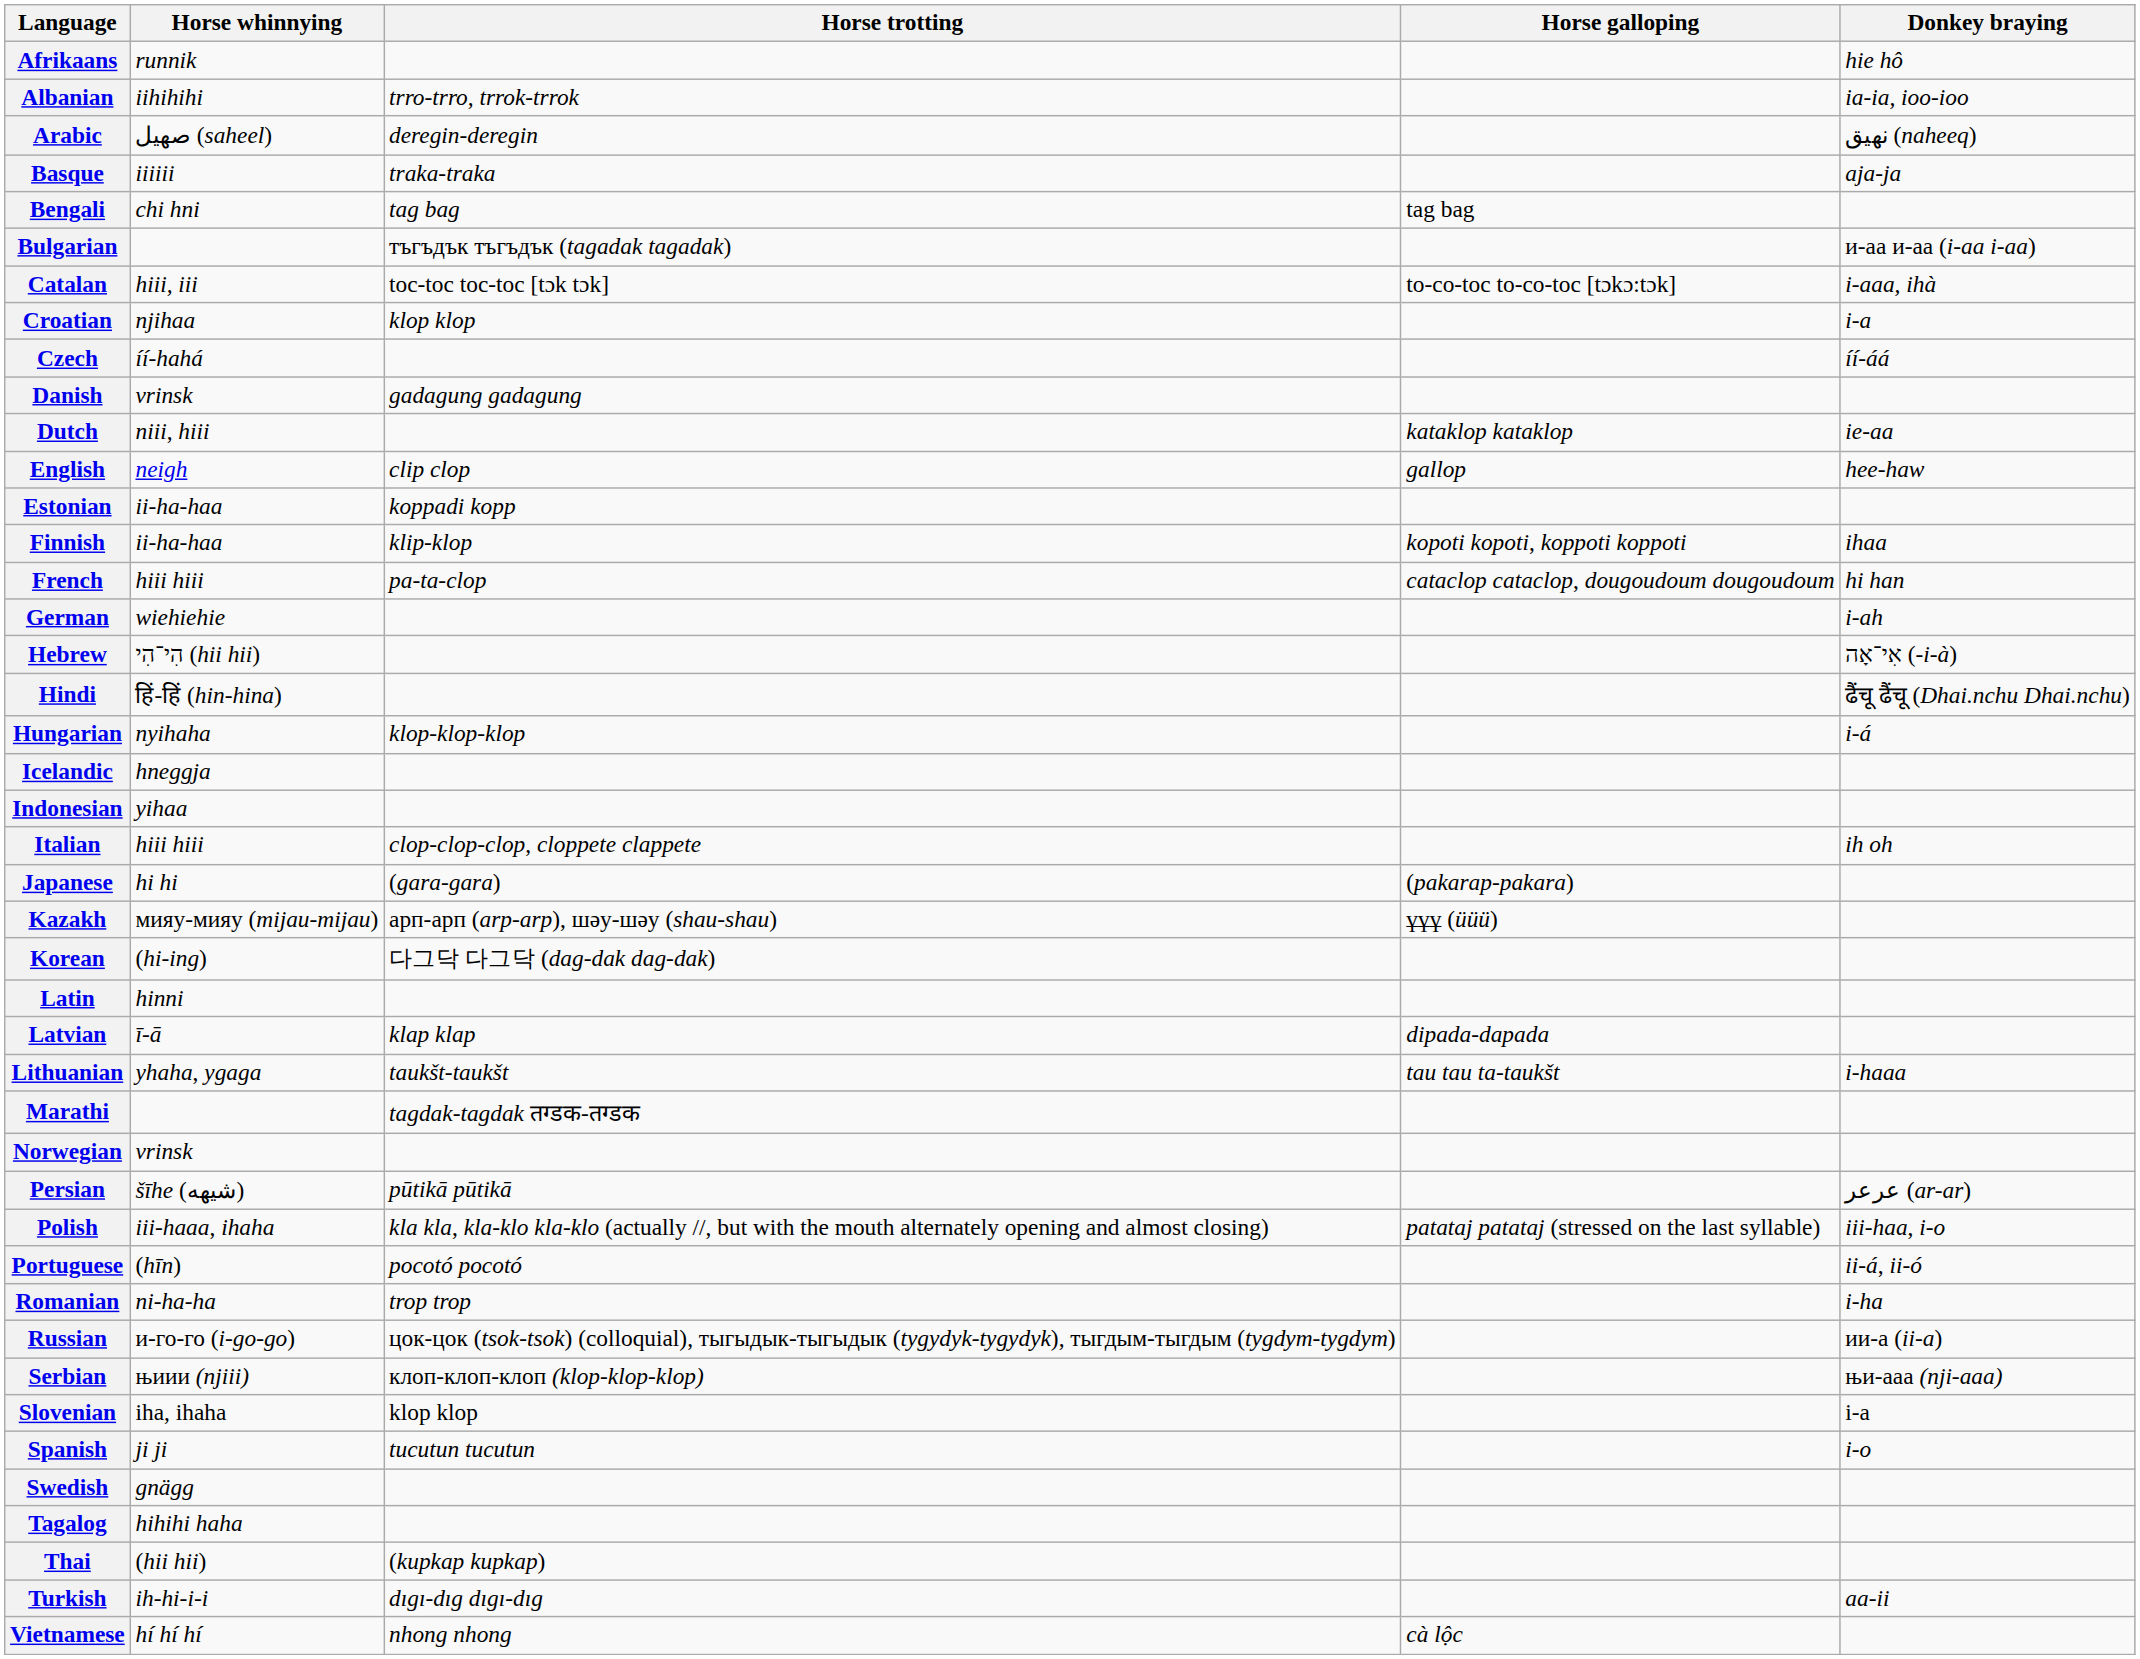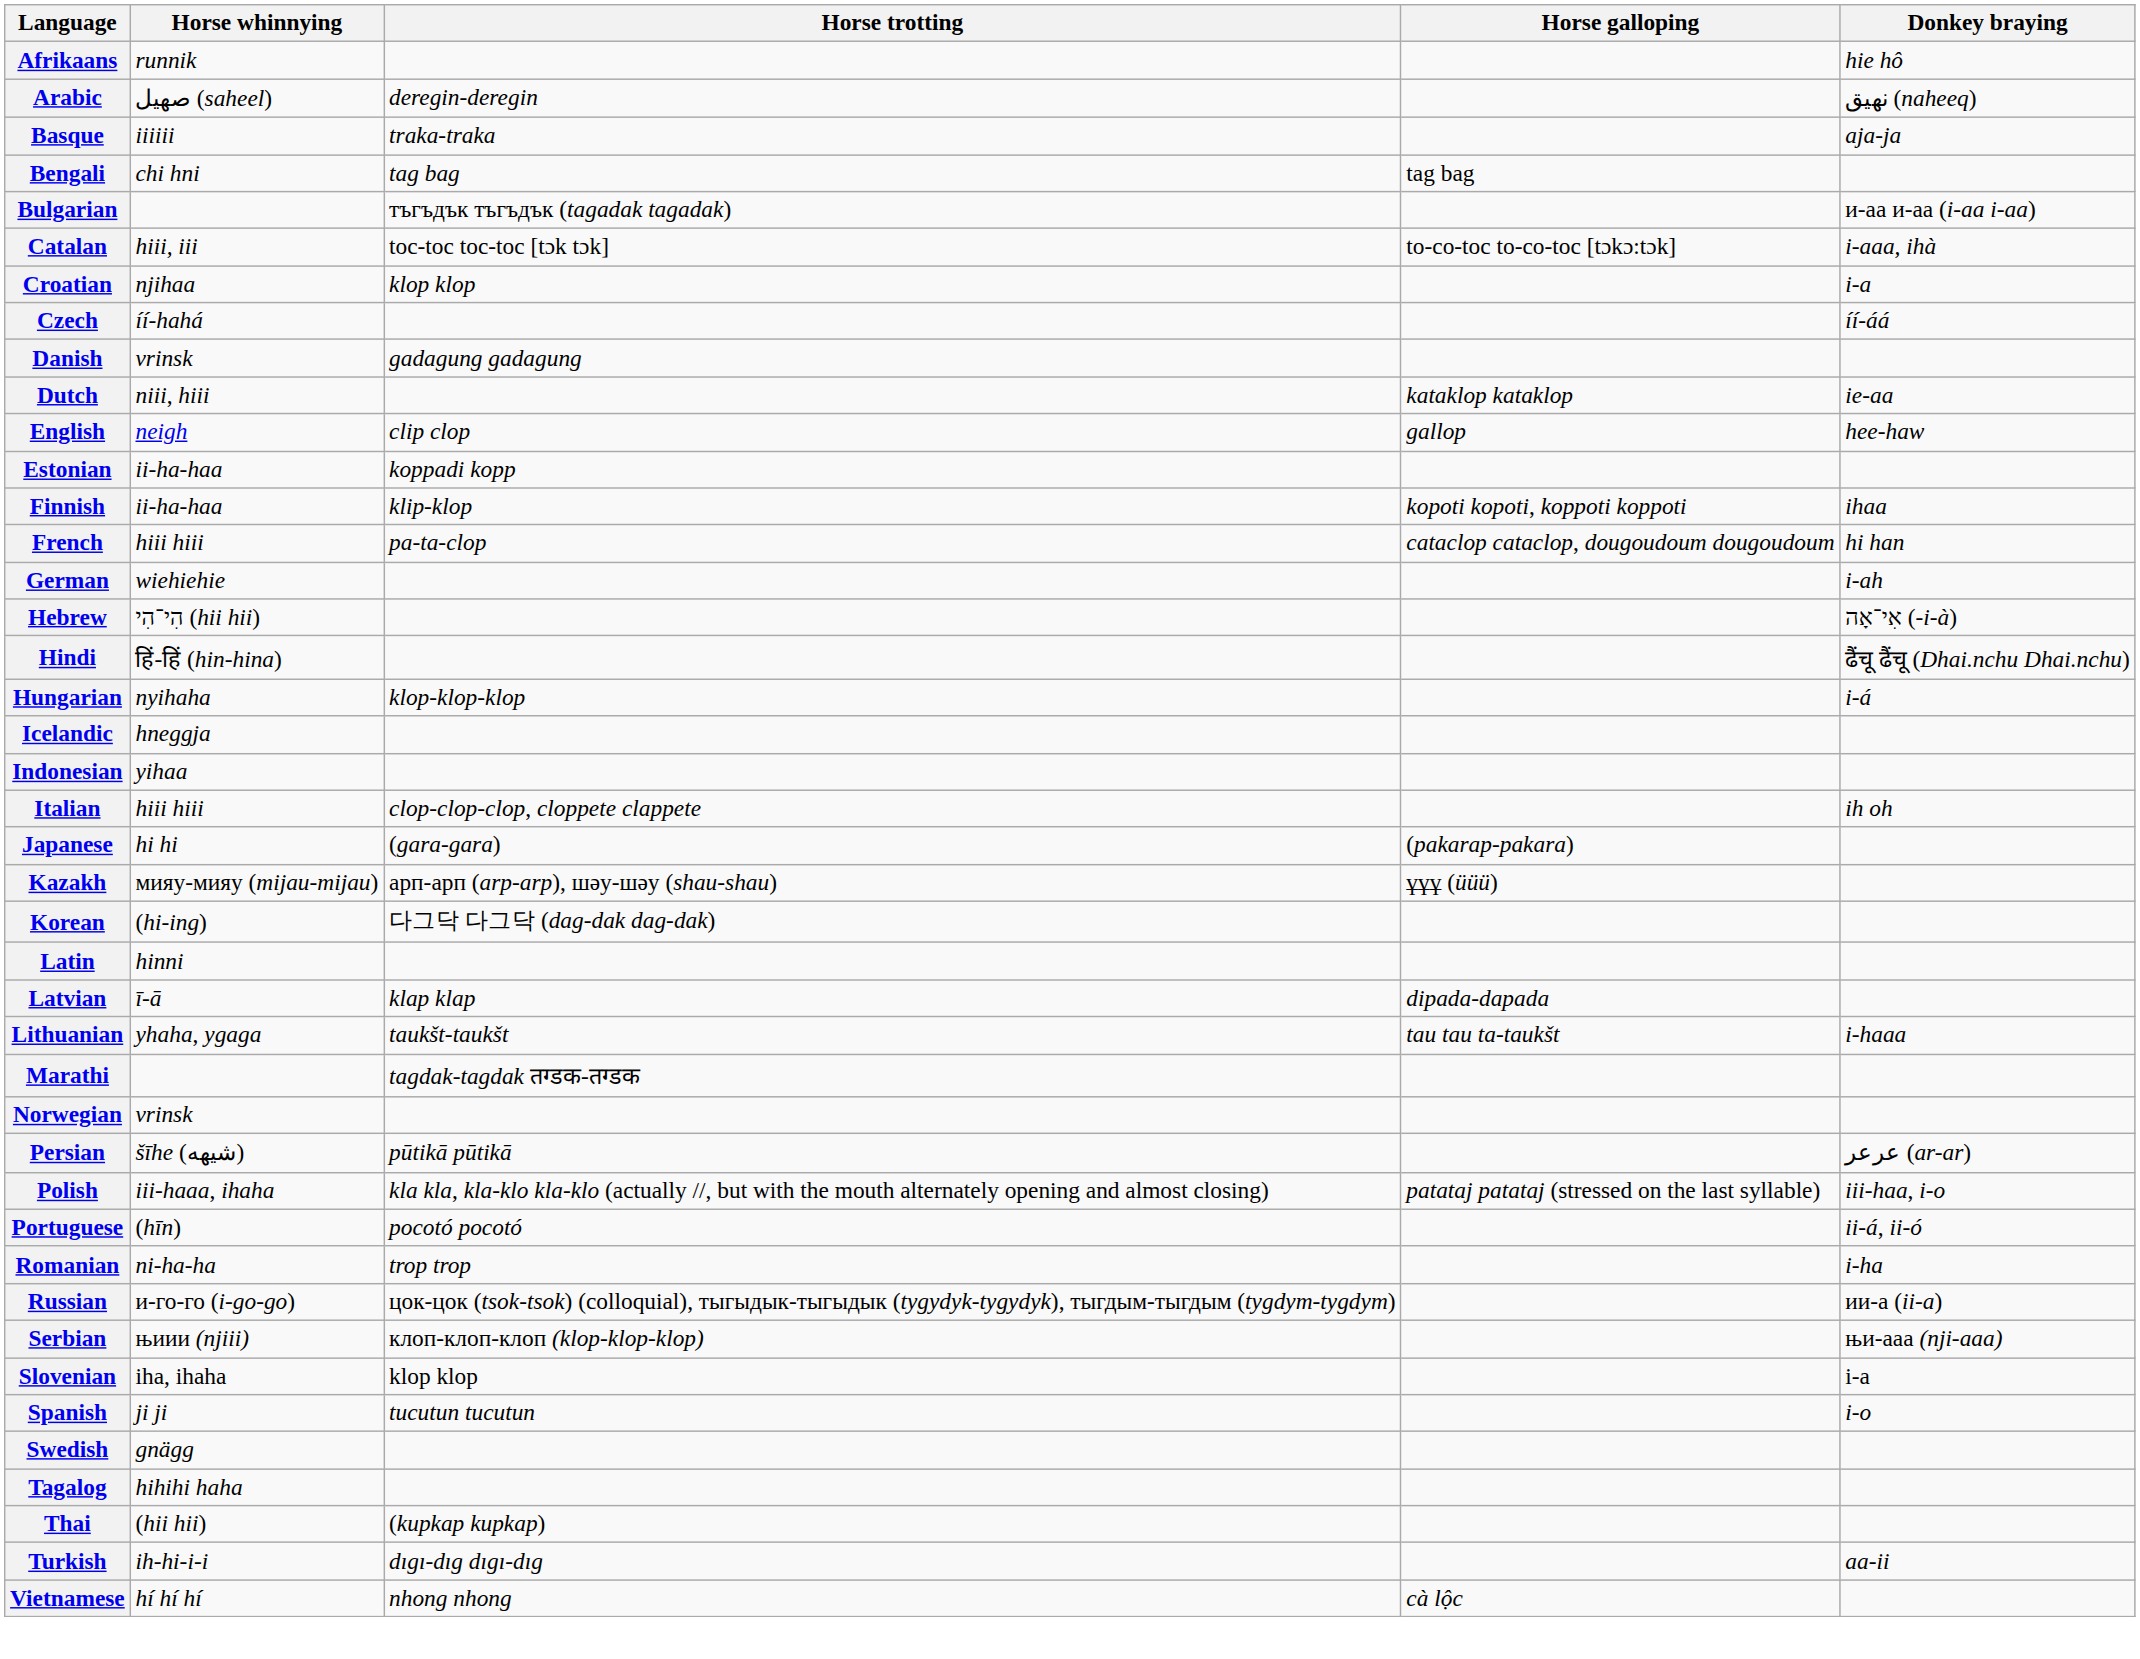- row: Albanian | iihihihi | trro-trro, trrok-trrok | ia-ia, ioo-ioo
